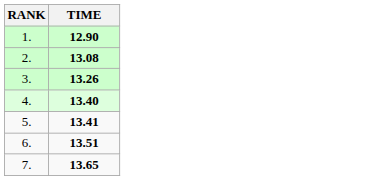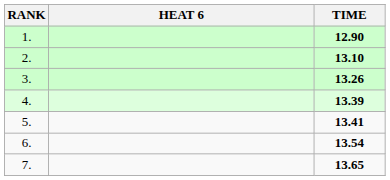+ column: HEAT 6
2. | TIME: 13.08 -> 13.10
4. | TIME: 13.40 -> 13.39
6. | TIME: 13.51 -> 13.54
